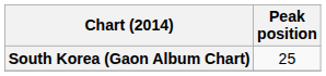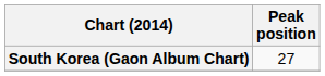South Korea (Gaon Album Chart) | Peak position: 25 -> 27
